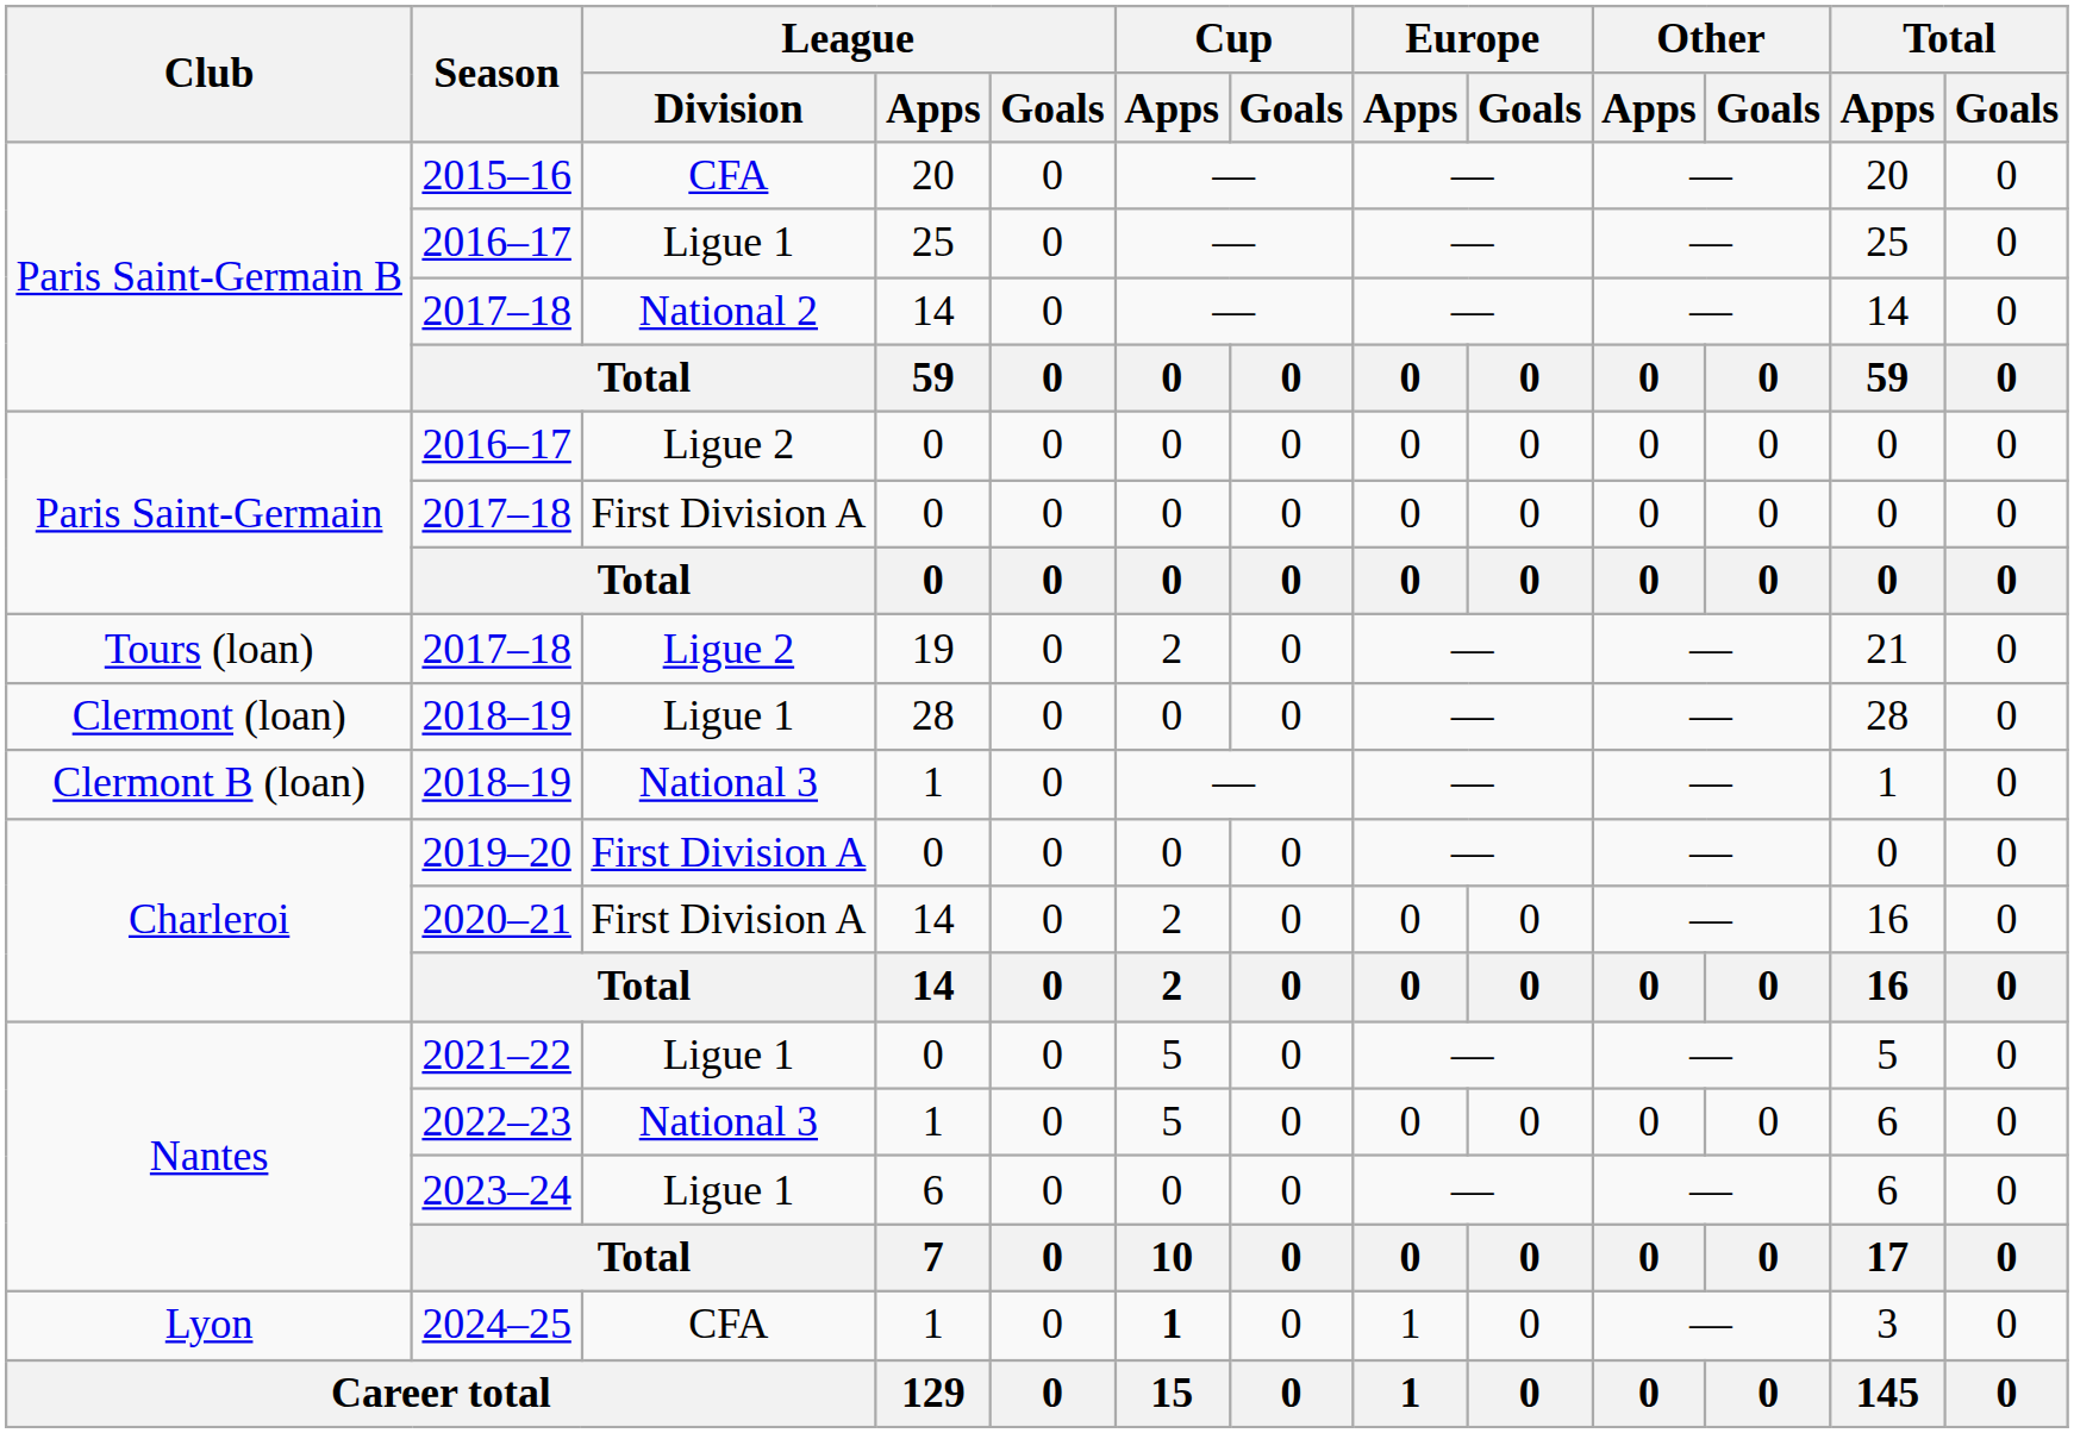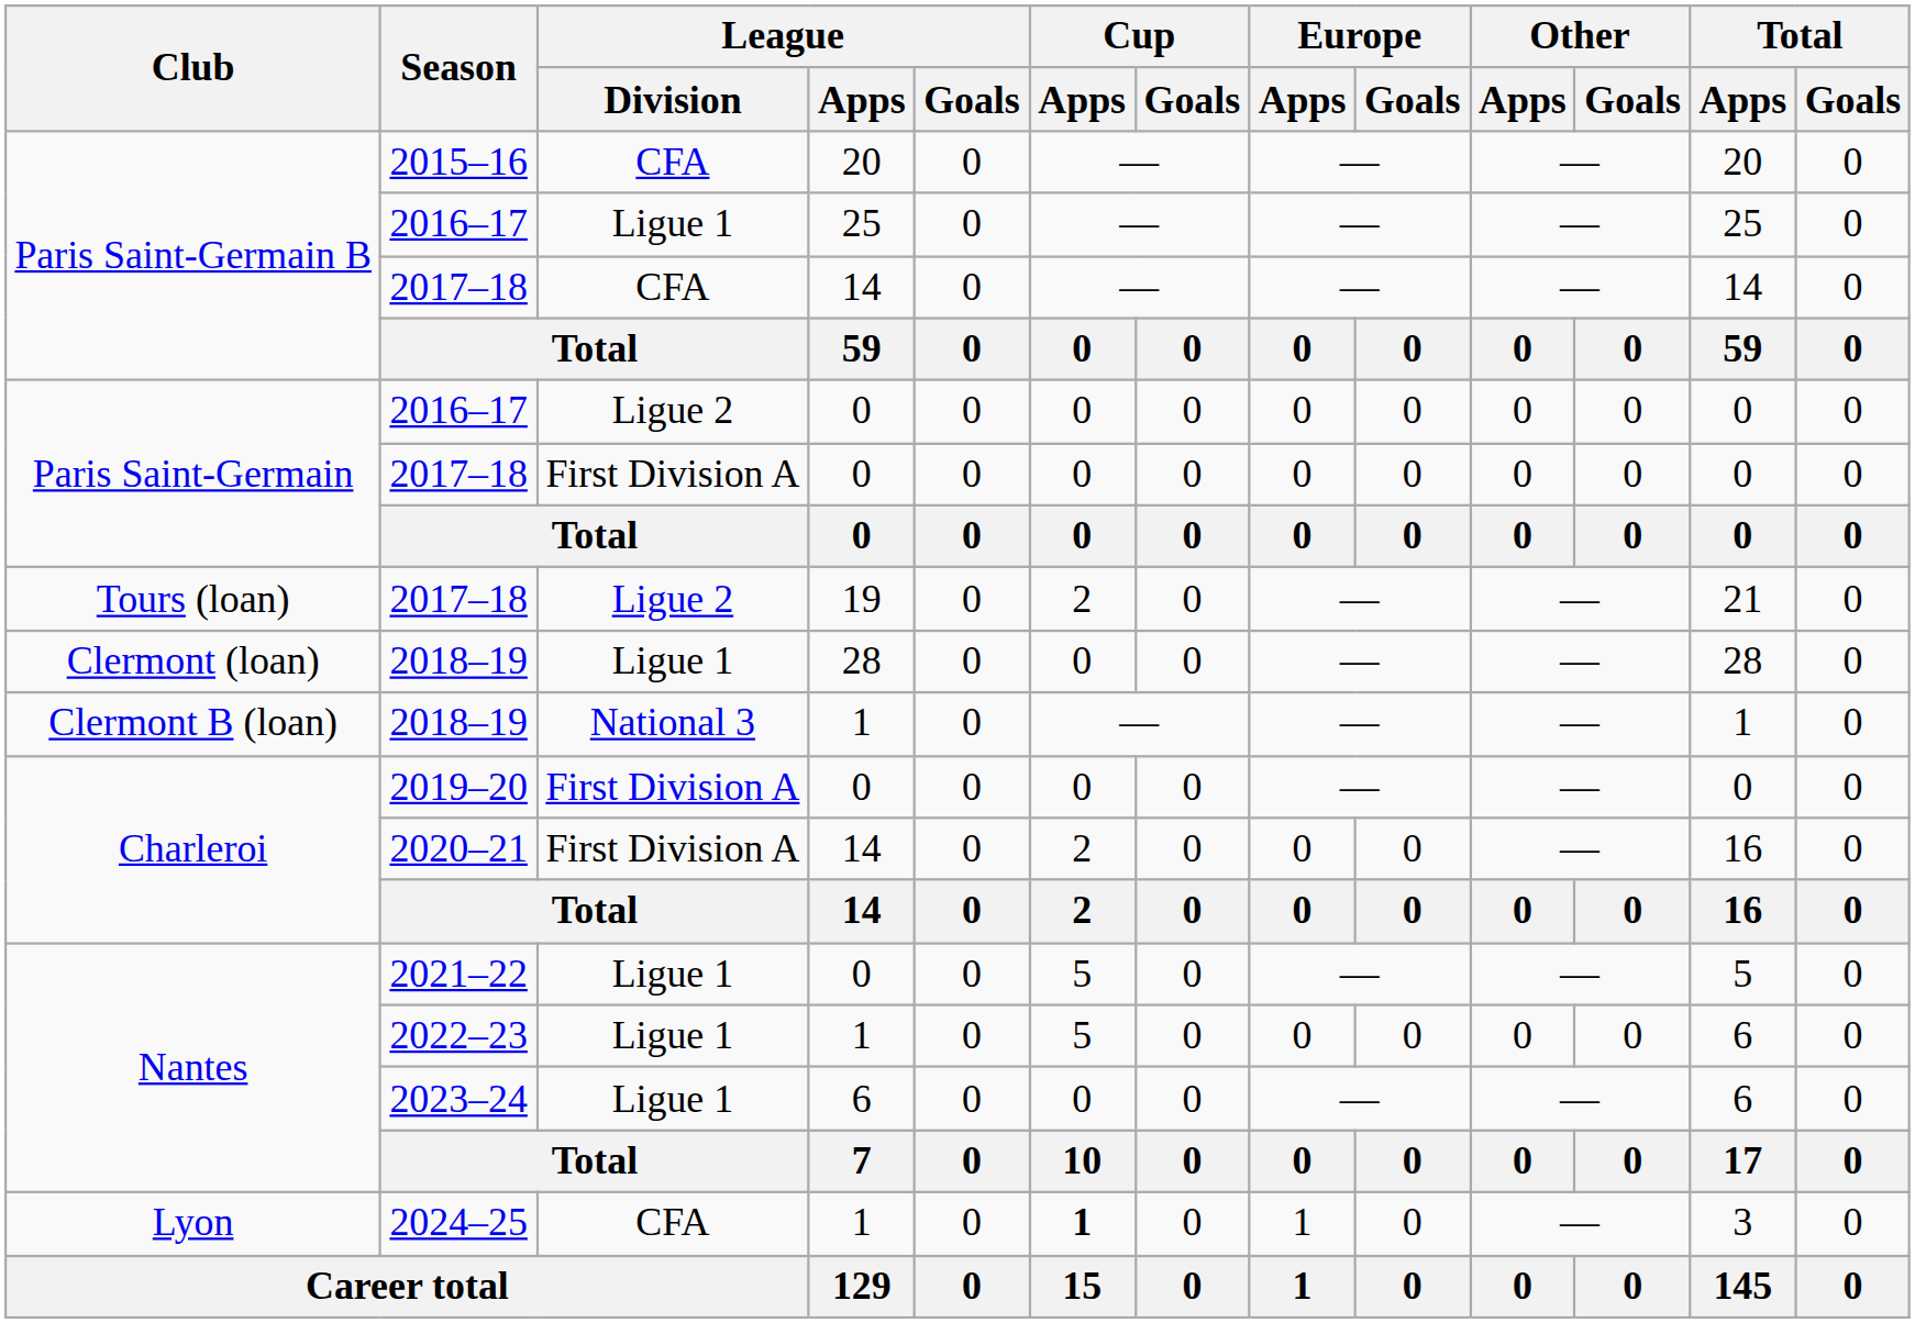Paris Saint-Germain B / 2017–18 | League / Division: National 2 -> CFA
2022–23 | League / Division: National 3 -> Ligue 1
